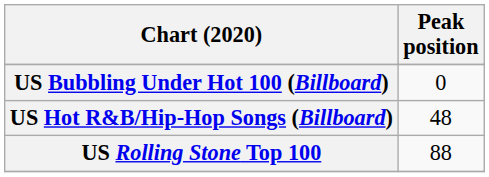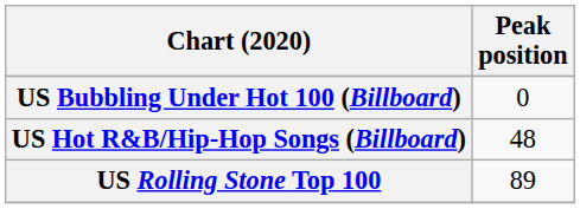US Rolling Stone Top 100 | Peak position: 88 -> 89
